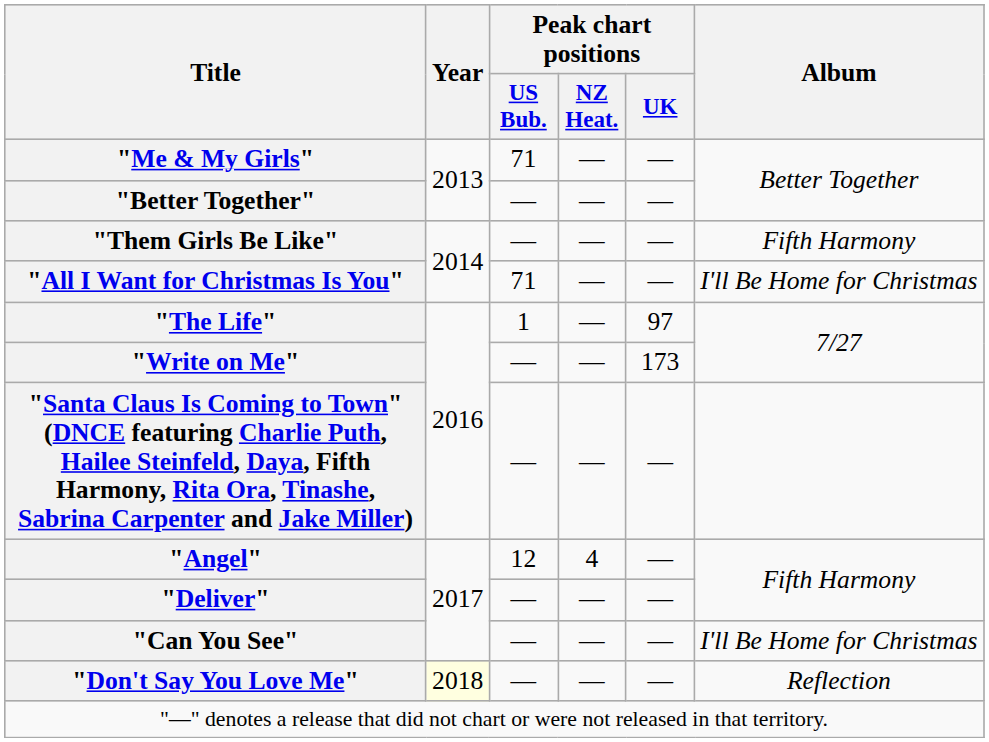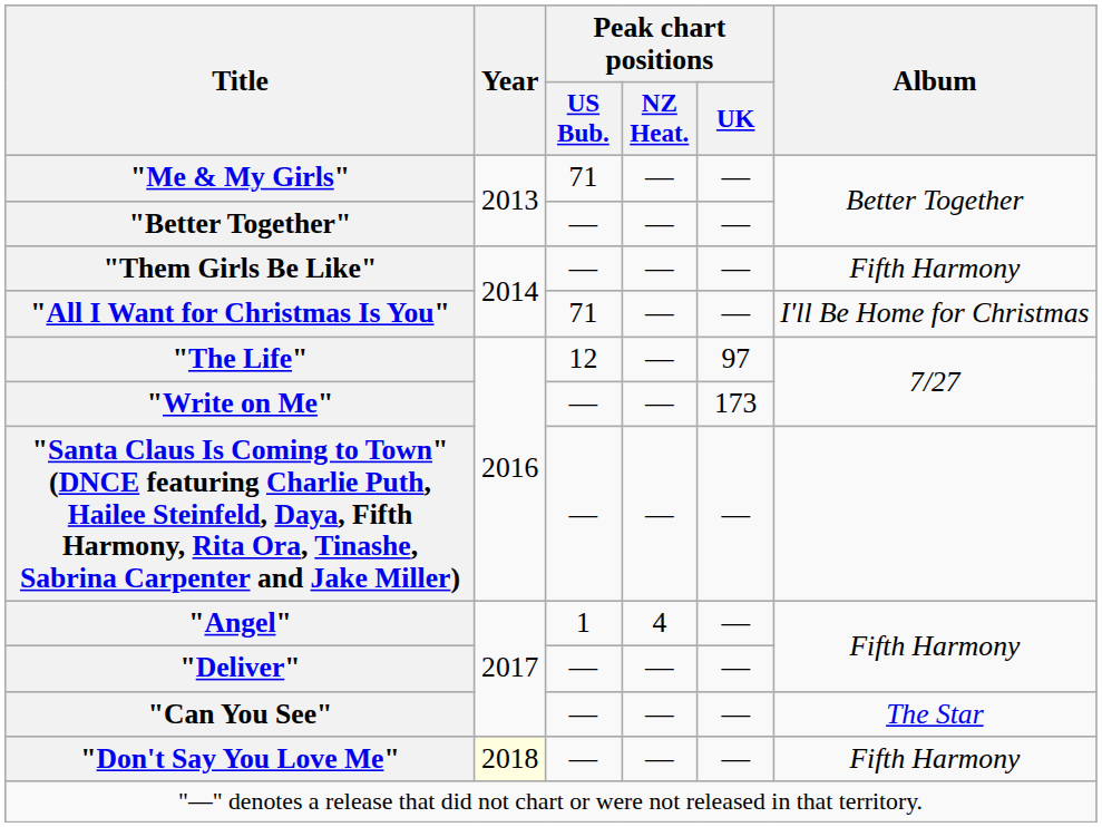"The Life" | Peak chart positions / US Bub.: 1 -> 12
"Angel" | Peak chart positions / US Bub.: 12 -> 1
"Can You See" | Album: I'll Be Home for Christmas -> The Star
"Don't Say You Love Me" | Album: Reflection -> Fifth Harmony
